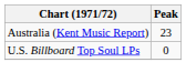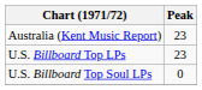+ row: U.S. Billboard Top LPs | 23
